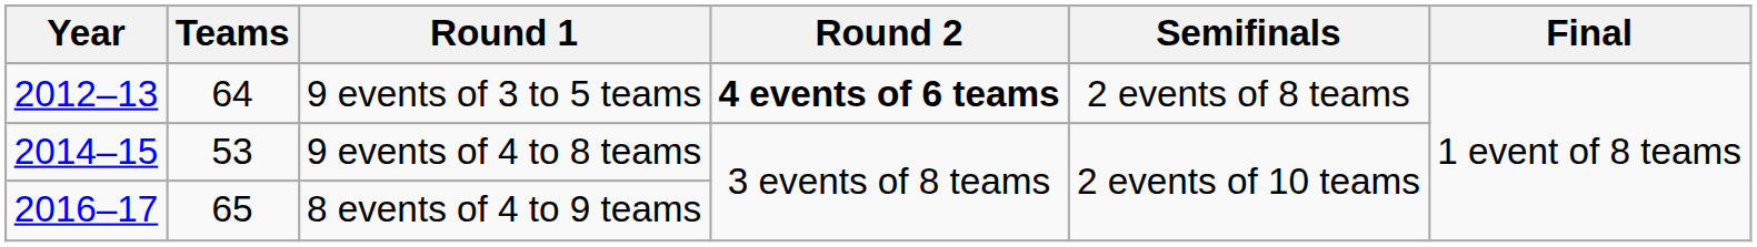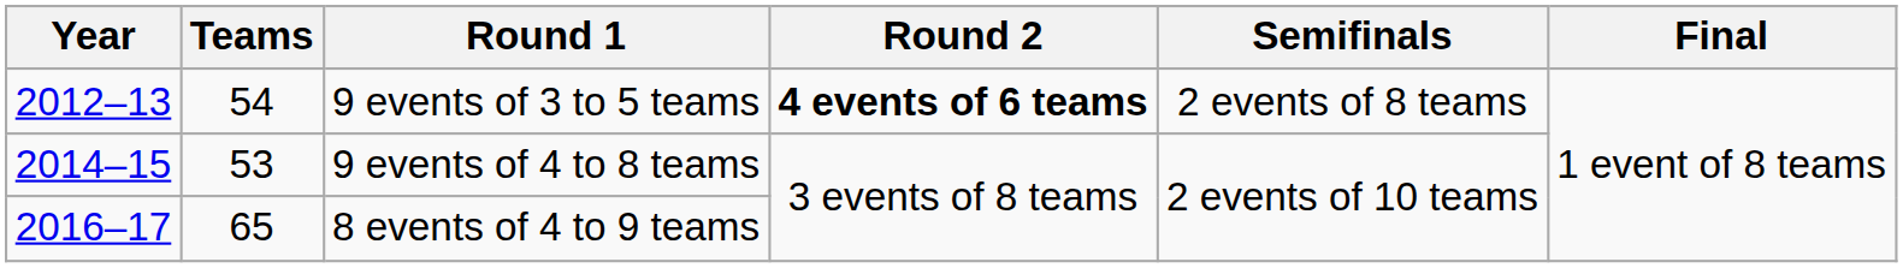9 events of 3 to 5 teams | Teams: 64 -> 54
